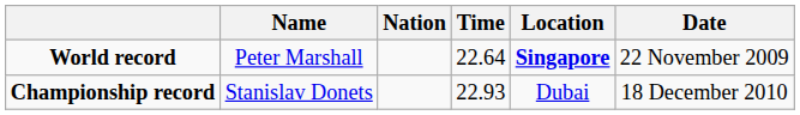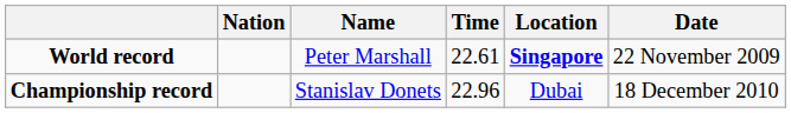columns swapped: Name <-> Nation
World record | Time: 22.64 -> 22.61
Championship record | Time: 22.93 -> 22.96
